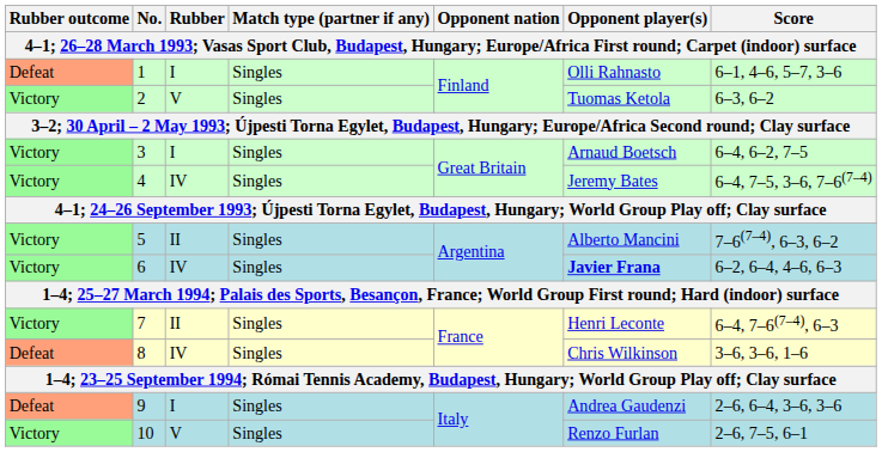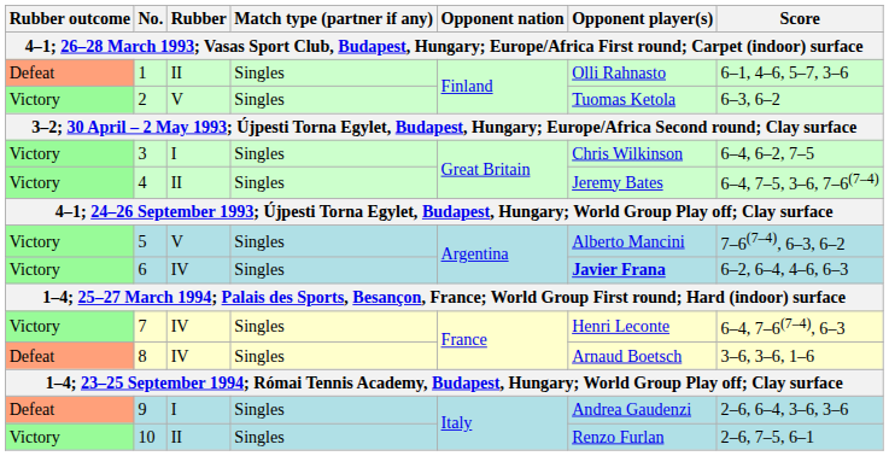1 | Rubber: I -> II
3 | Opponent player(s): Arnaud Boetsch -> Chris Wilkinson
4 | Rubber: IV -> II
5 | Rubber: II -> V
7 | Rubber: II -> IV
8 | Opponent player(s): Chris Wilkinson -> Arnaud Boetsch
10 | Rubber: V -> II
